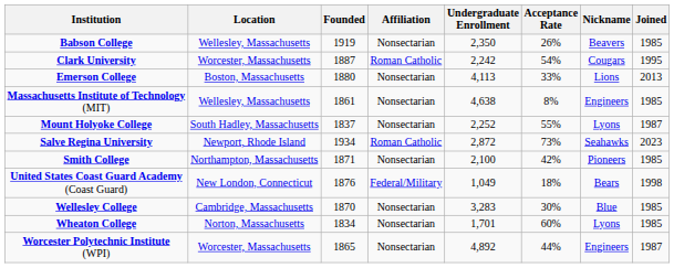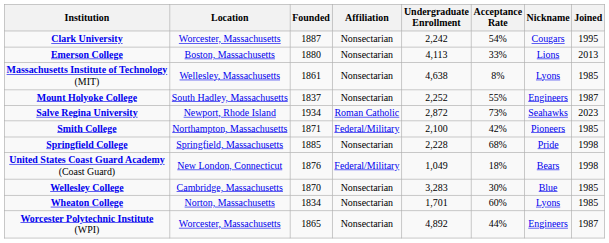- row: Babson College | Wellesley, Massachusetts | 1919 | Nonsectarian | 2,350 | 26% | Beavers | 1985
Clark University | Affiliation: Roman Catholic -> Nonsectarian
Massachusetts Institute of Technology (MIT) | Nickname: Engineers -> Lyons
Mount Holyoke College | Nickname: Lyons -> Engineers
Smith College | Affiliation: Nonsectarian -> Federal/Military
+ row: Springfield College | Springfield, Massachusetts | 1885 | Nonsectarian | 2,228 | 68% | Pride | 1998
